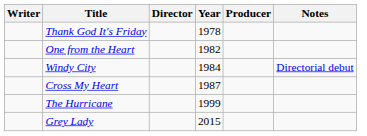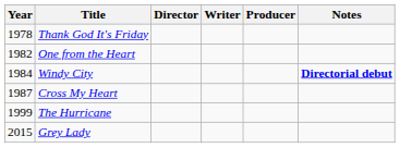columns swapped: Year <-> Writer
Windy City | Notes: normal -> bold
